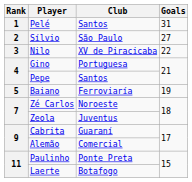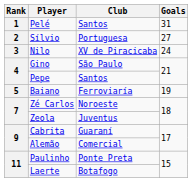Sílvio | Club: São Paulo -> Portuguesa
Nilo | Goals: 22 -> 24
Gino | Club: Portuguesa -> São Paulo
